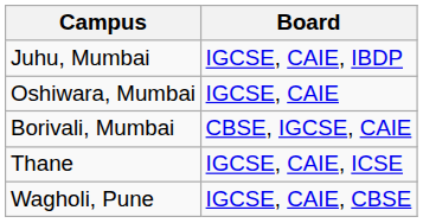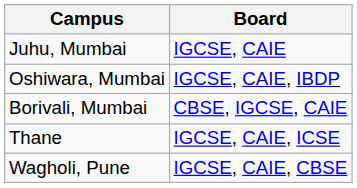Juhu, Mumbai | Board: IGCSE, CAIE, IBDP -> IGCSE, CAIE
Oshiwara, Mumbai | Board: IGCSE, CAIE -> IGCSE, CAIE, IBDP
